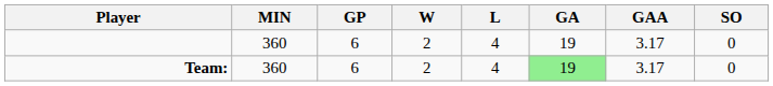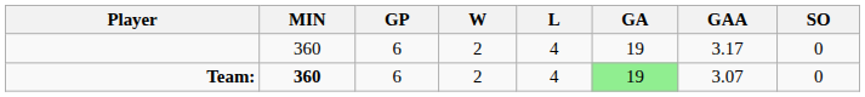Team: | MIN: normal -> bold
Team: | GAA: 3.17 -> 3.07
